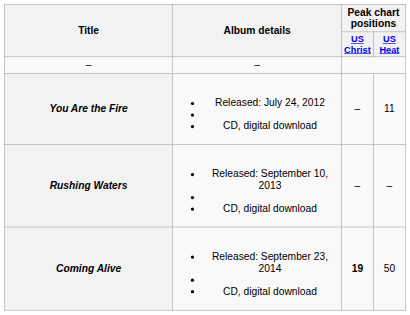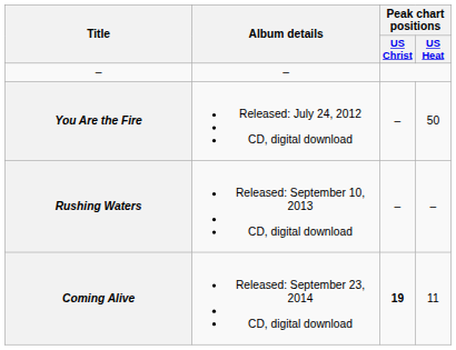You Are the Fire | Peak chart positions / US Heat: 11 -> 50
Coming Alive | Peak chart positions / US Heat: 50 -> 11
